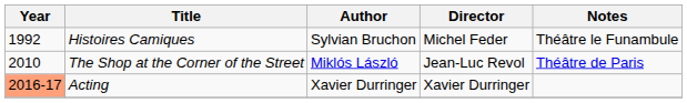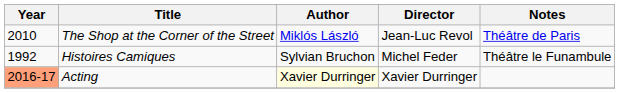rows swapped: Histoires Camiques <-> The Shop at the Corner of the Street
Acting | Author: no background -> lightyellow background
